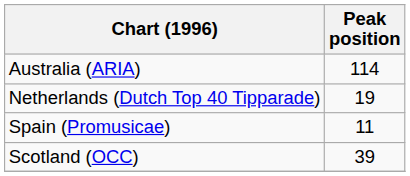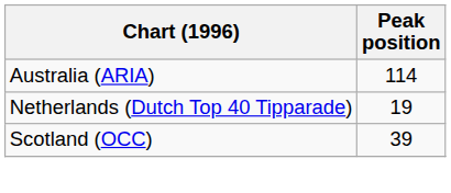- row: Spain (Promusicae) | 11
